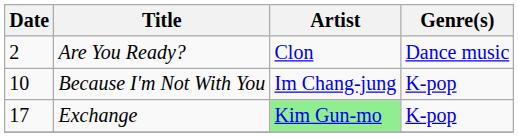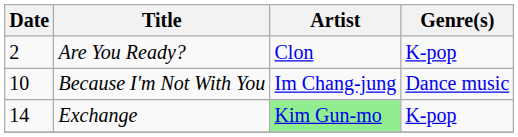Are You Ready? | Genre(s): Dance music -> K-pop
Because I'm Not With You | Genre(s): K-pop -> Dance music
Exchange | Date: 17 -> 14
